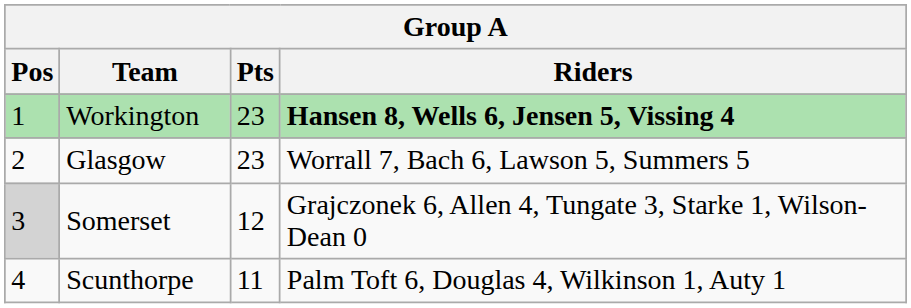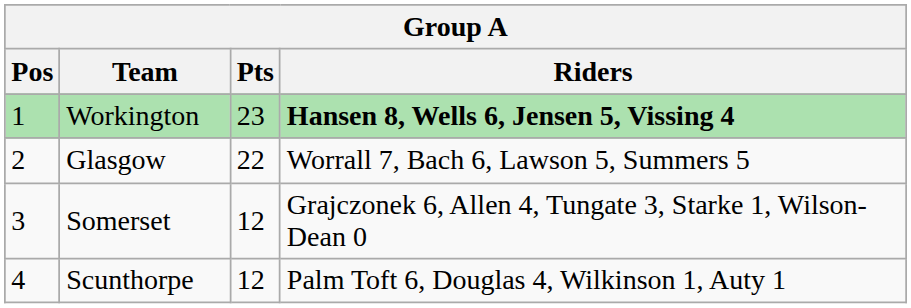Glasgow | Pts: 23 -> 22
Somerset | Pos: lightgrey background -> no background
Scunthorpe | Pts: 11 -> 12
